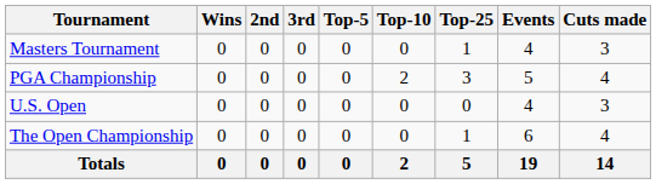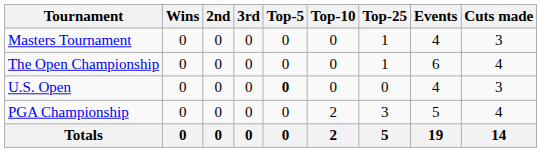rows swapped: PGA Championship <-> The Open Championship
U.S. Open | Top-5: normal -> bold
